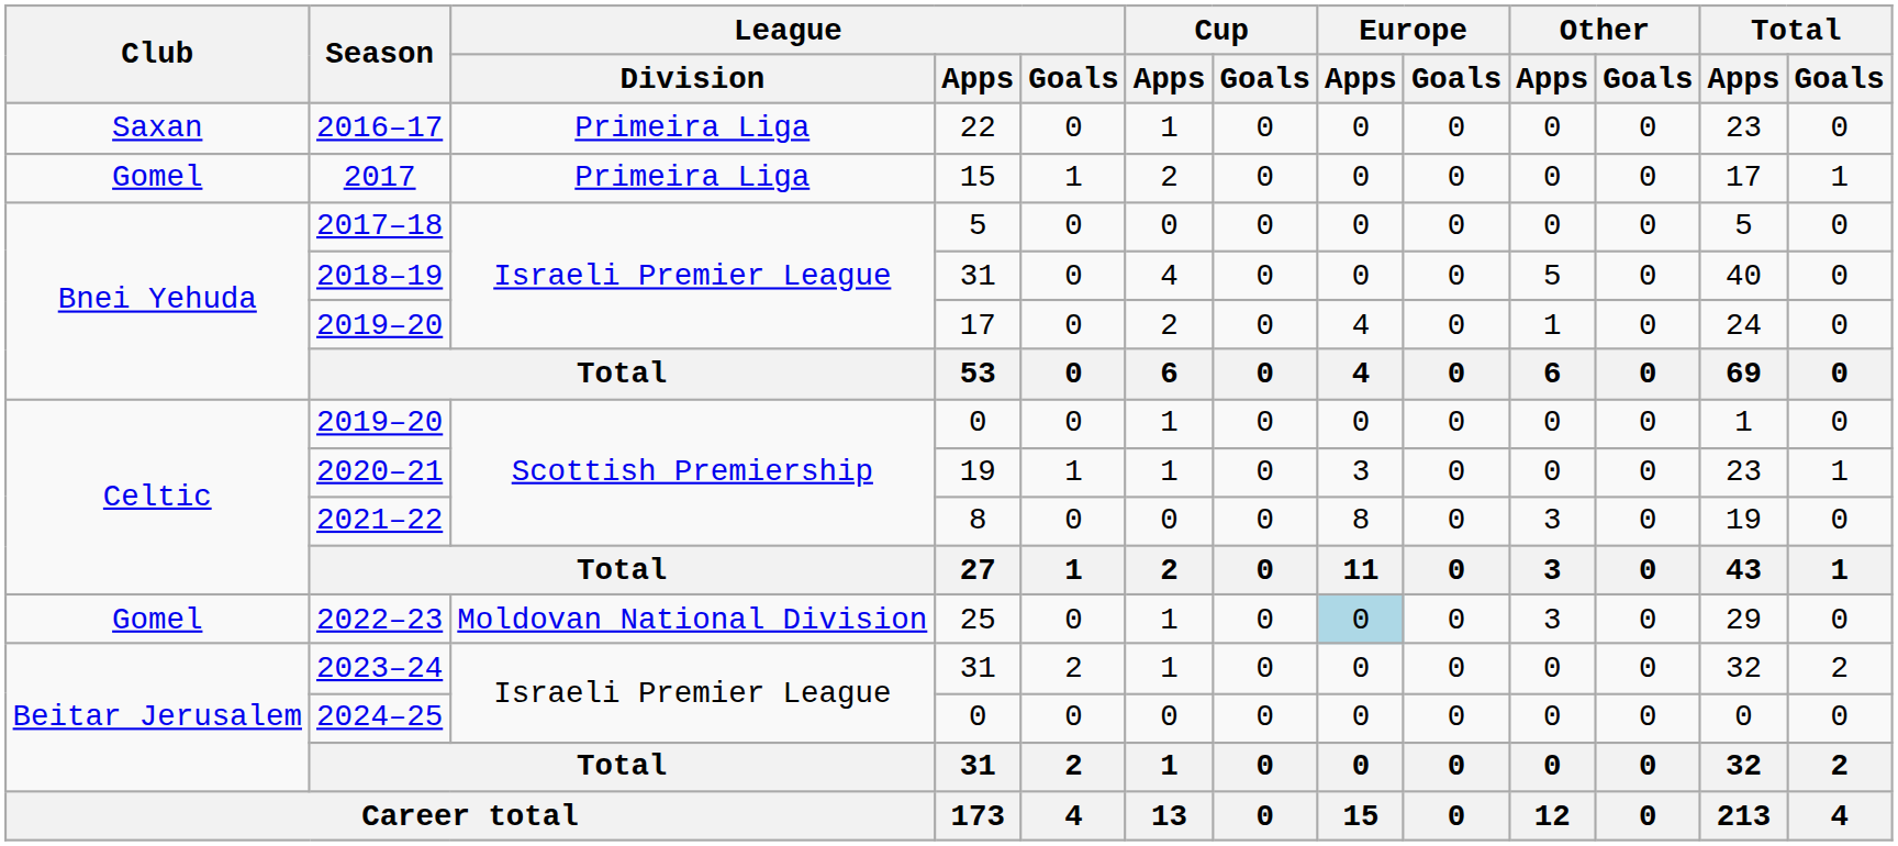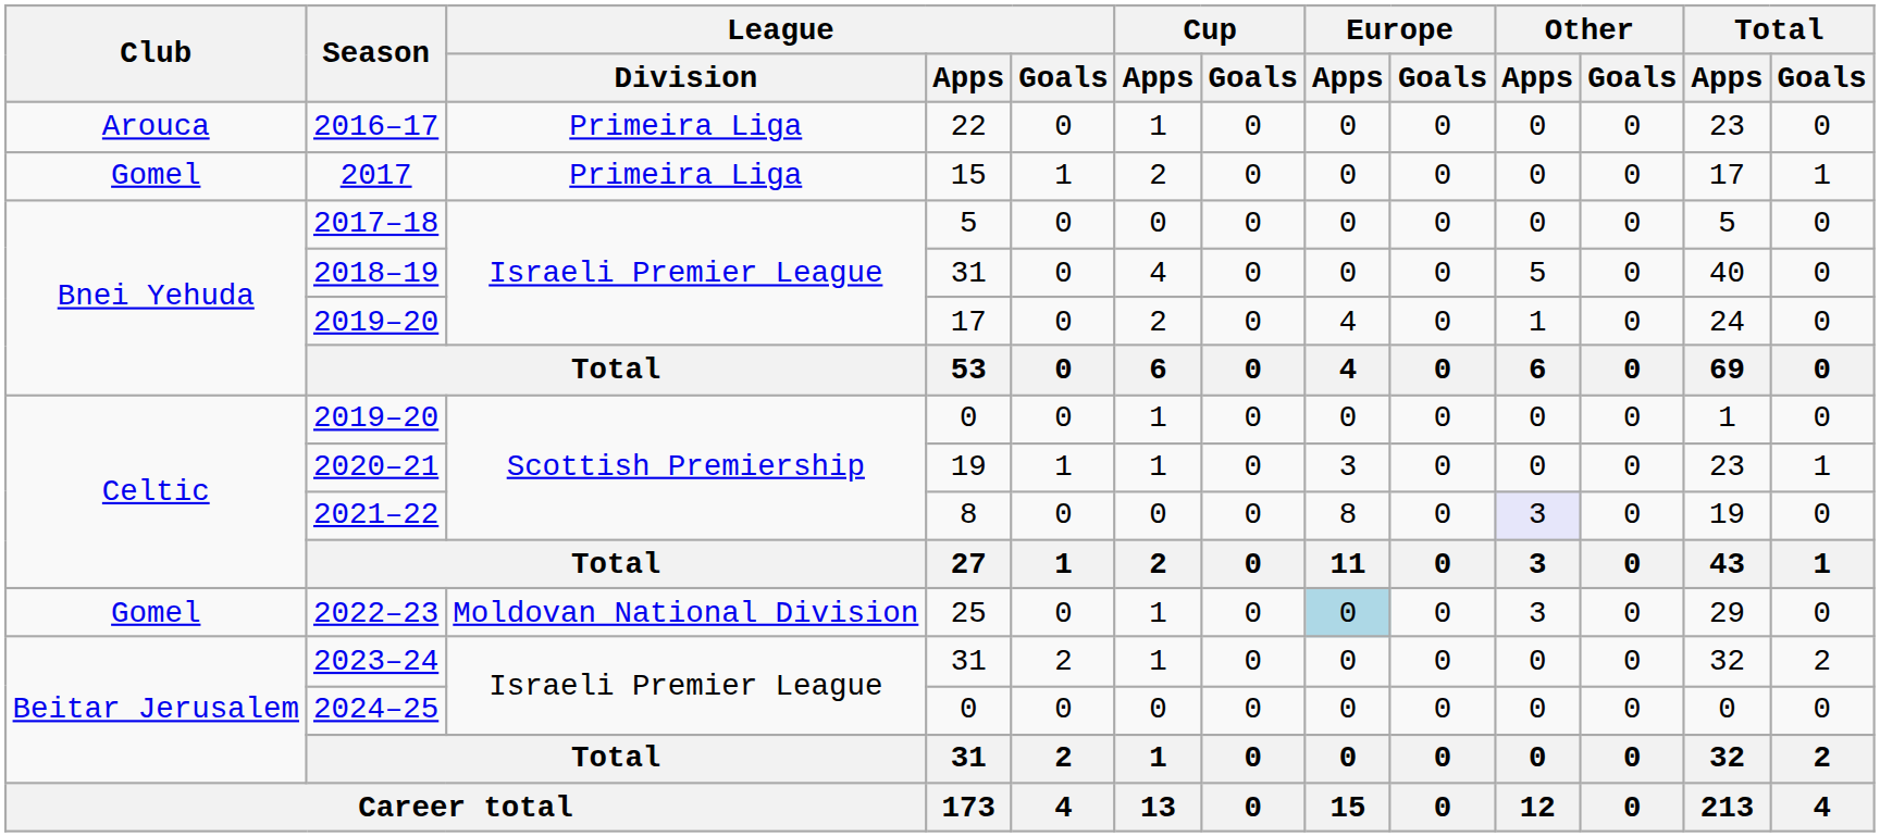2016–17 | Club: Saxan -> Arouca
2021–22 | Other / Apps: no background -> lavender background
